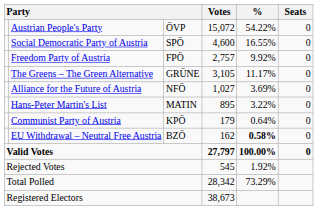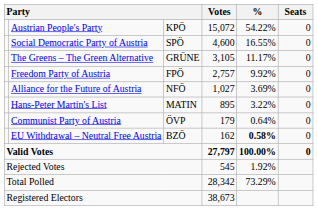Austrian People's Party | column 3: ÖVP -> KPÖ
rows swapped: The Greens – The Green Alternative <-> Freedom Party of Austria
Communist Party of Austria | column 3: KPÖ -> ÖVP
